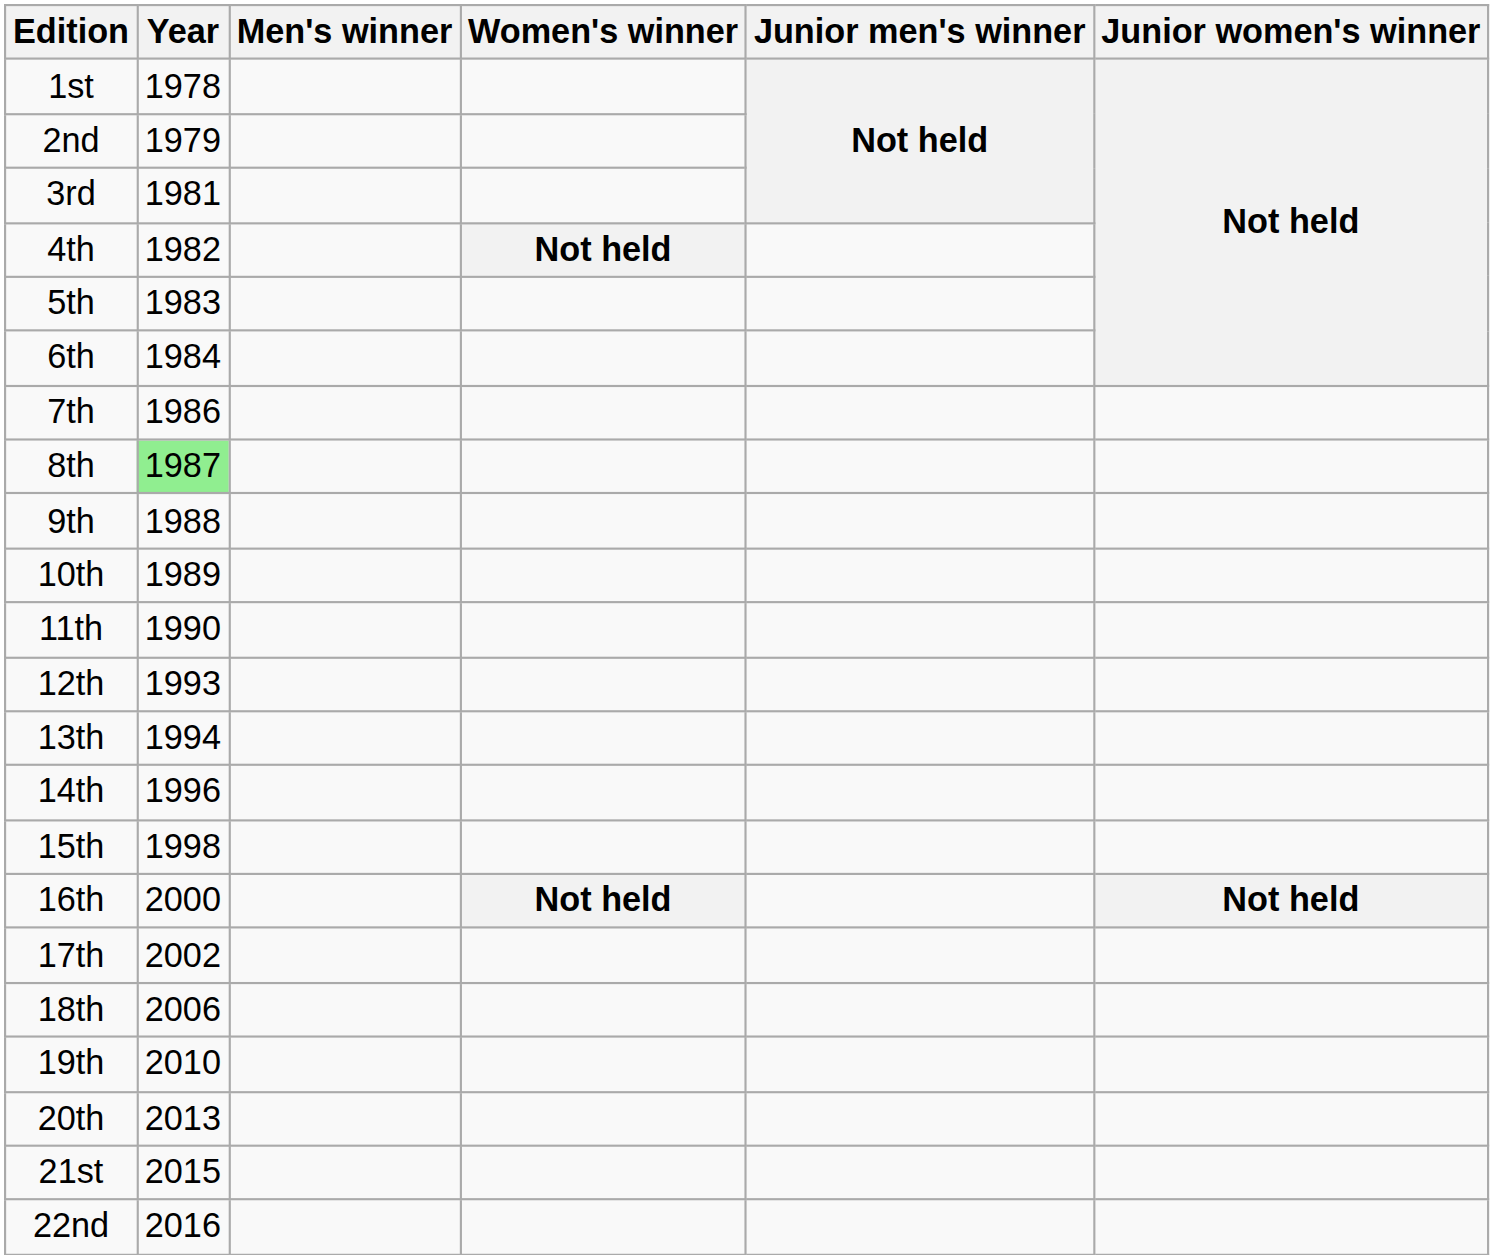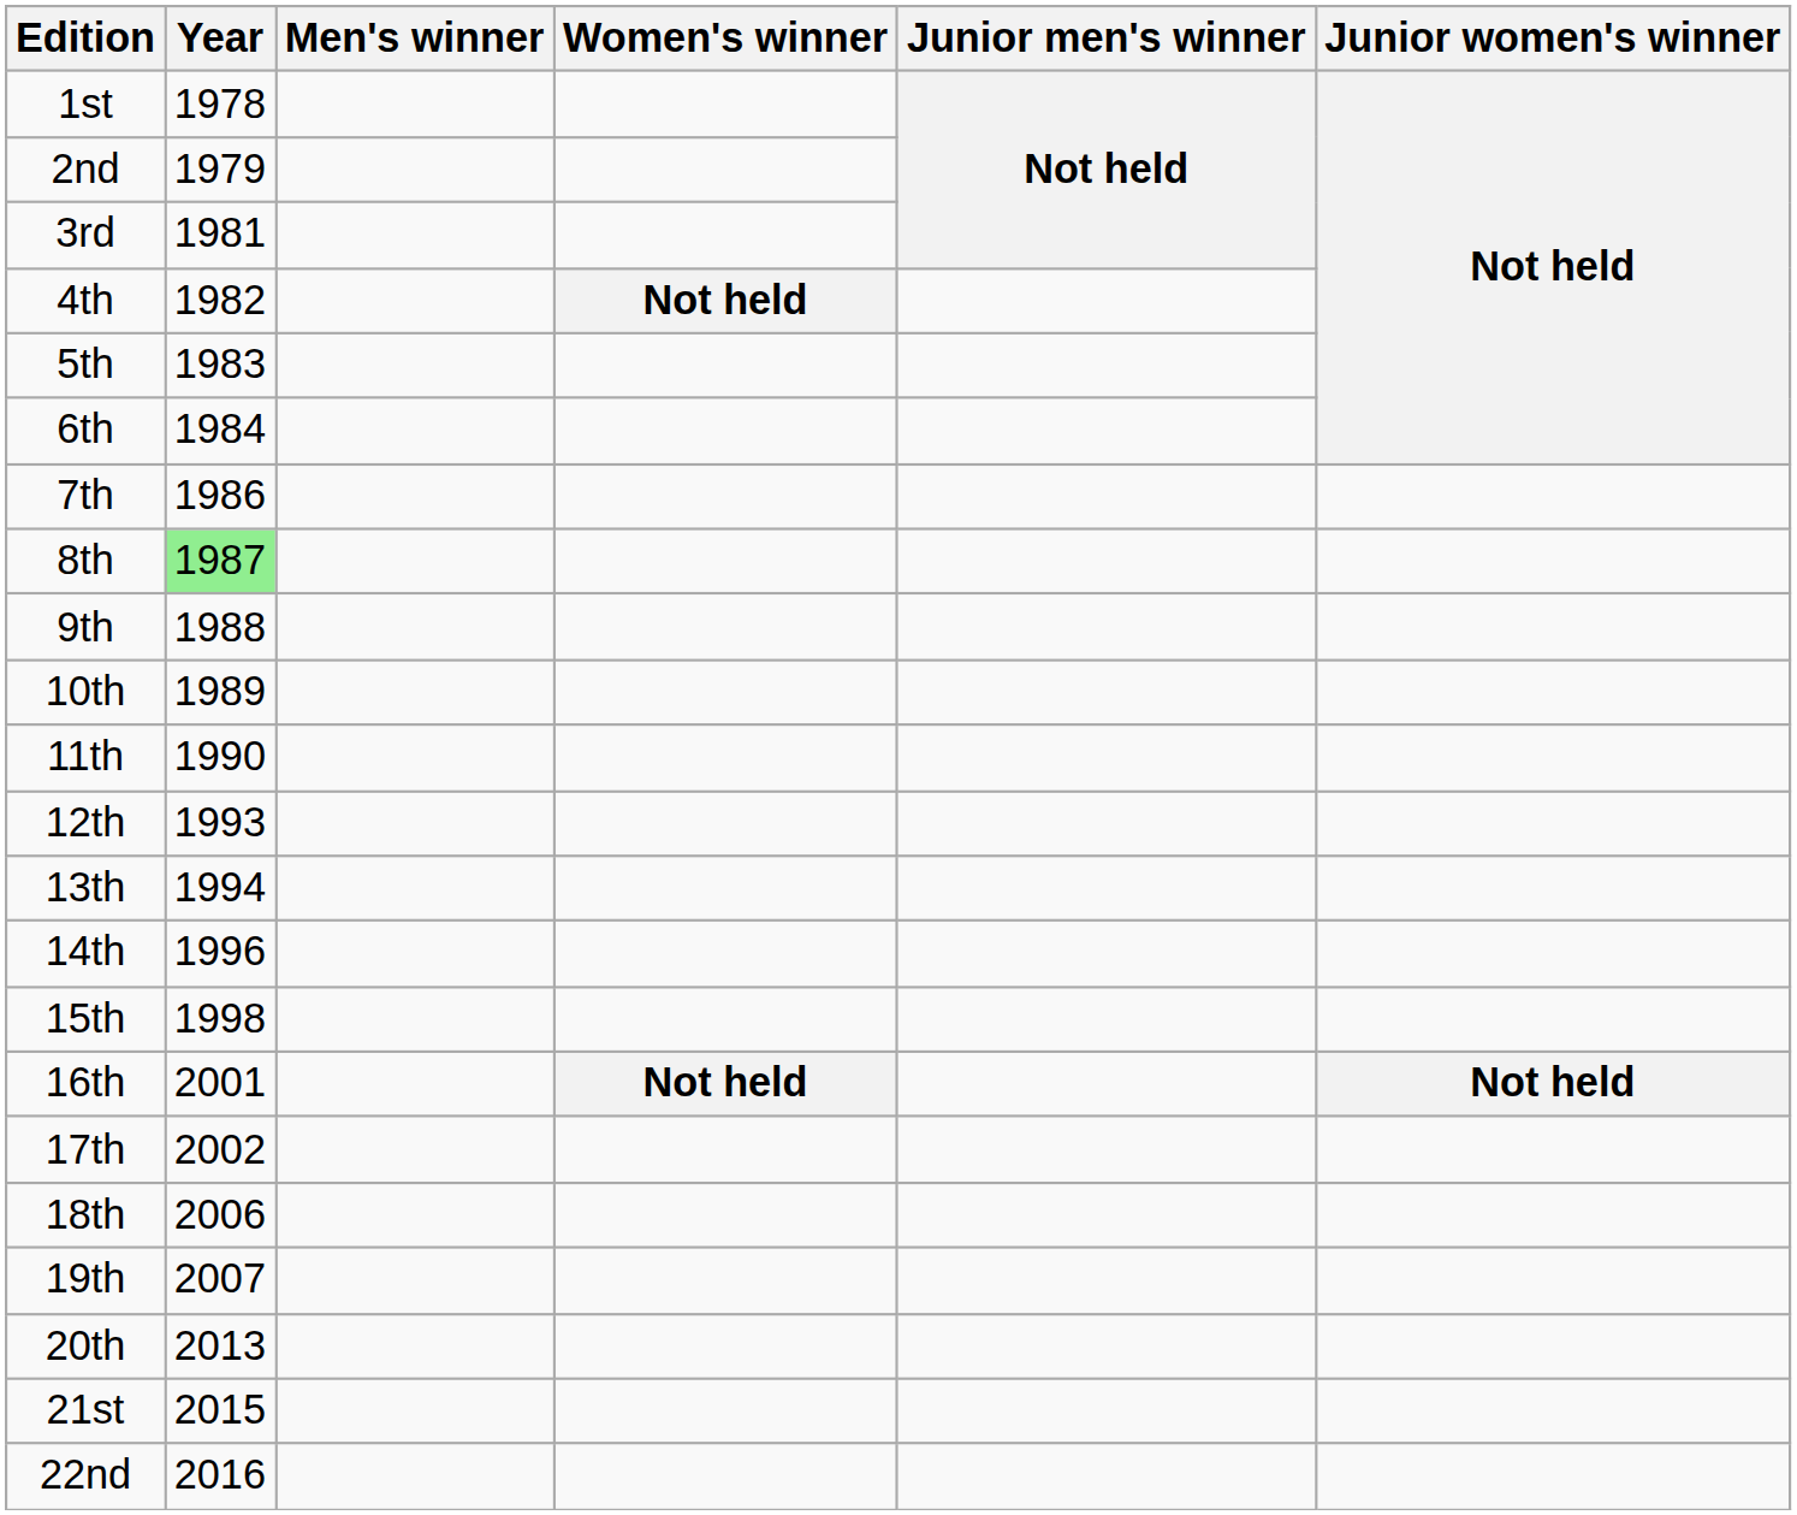16th | Year: 2000 -> 2001
19th | Year: 2010 -> 2007
